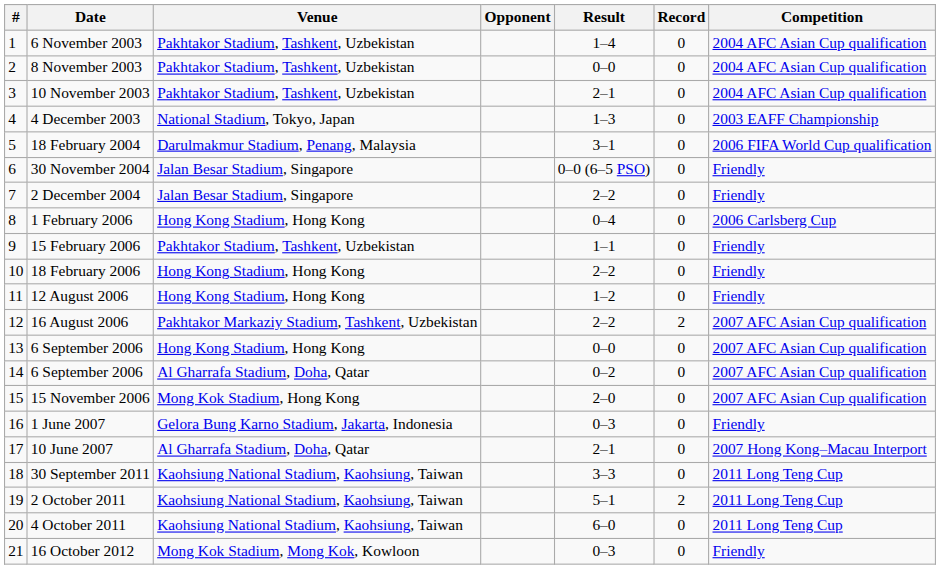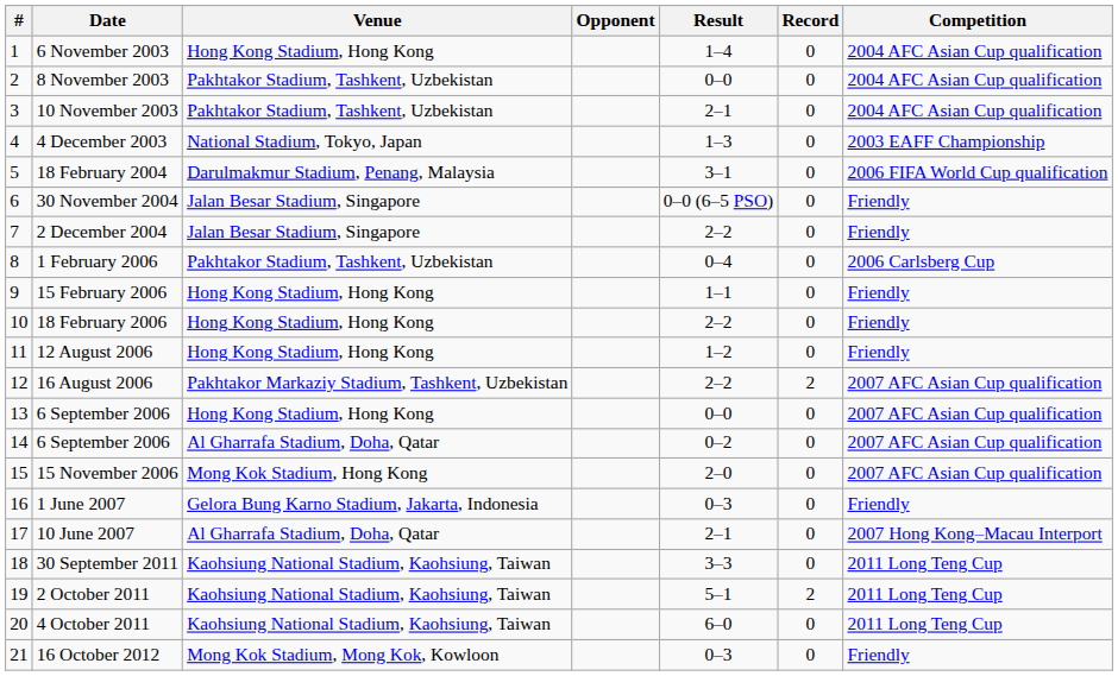6 November 2003 | Venue: Pakhtakor Stadium, Tashkent, Uzbekistan -> Hong Kong Stadium, Hong Kong
1 February 2006 | Venue: Hong Kong Stadium, Hong Kong -> Pakhtakor Stadium, Tashkent, Uzbekistan
15 February 2006 | Venue: Pakhtakor Stadium, Tashkent, Uzbekistan -> Hong Kong Stadium, Hong Kong
